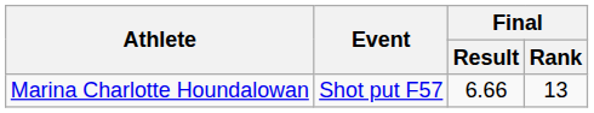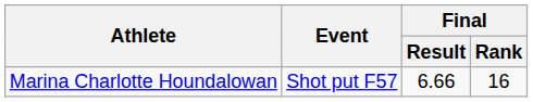Marina Charlotte Houndalowan | Final / Rank: 13 -> 16
